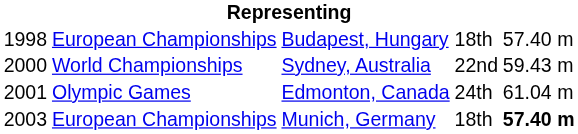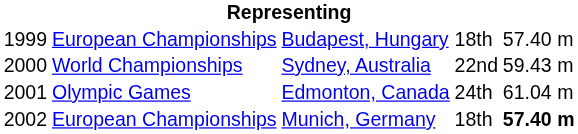Budapest, Hungary | column 1: 1998 -> 1999
Munich, Germany | column 1: 2003 -> 2002
